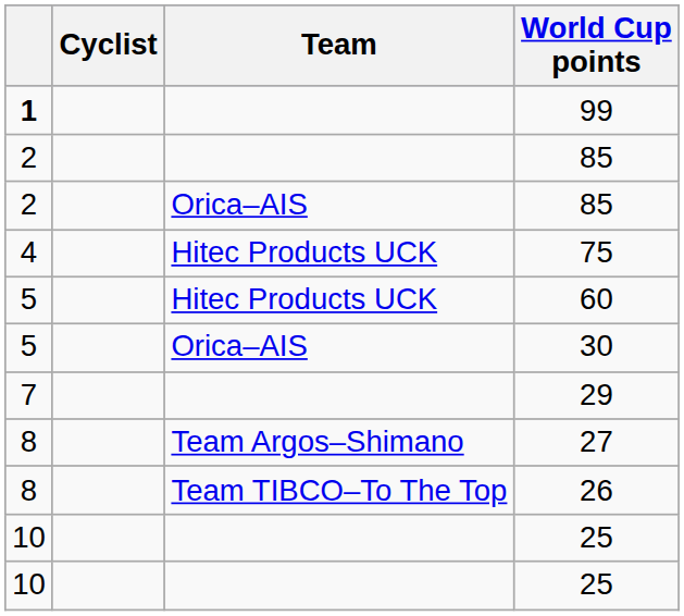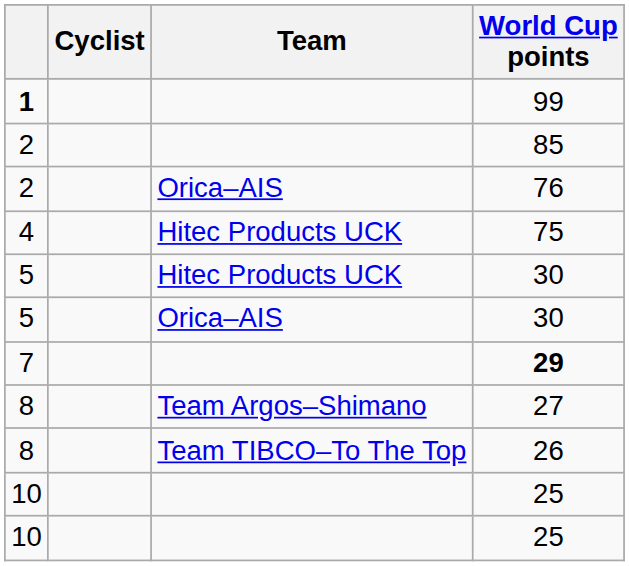2 / Orica–AIS | World Cup points: 85 -> 76
5 / Hitec Products UCK | World Cup points: 60 -> 30
7 | World Cup points: normal -> bold
